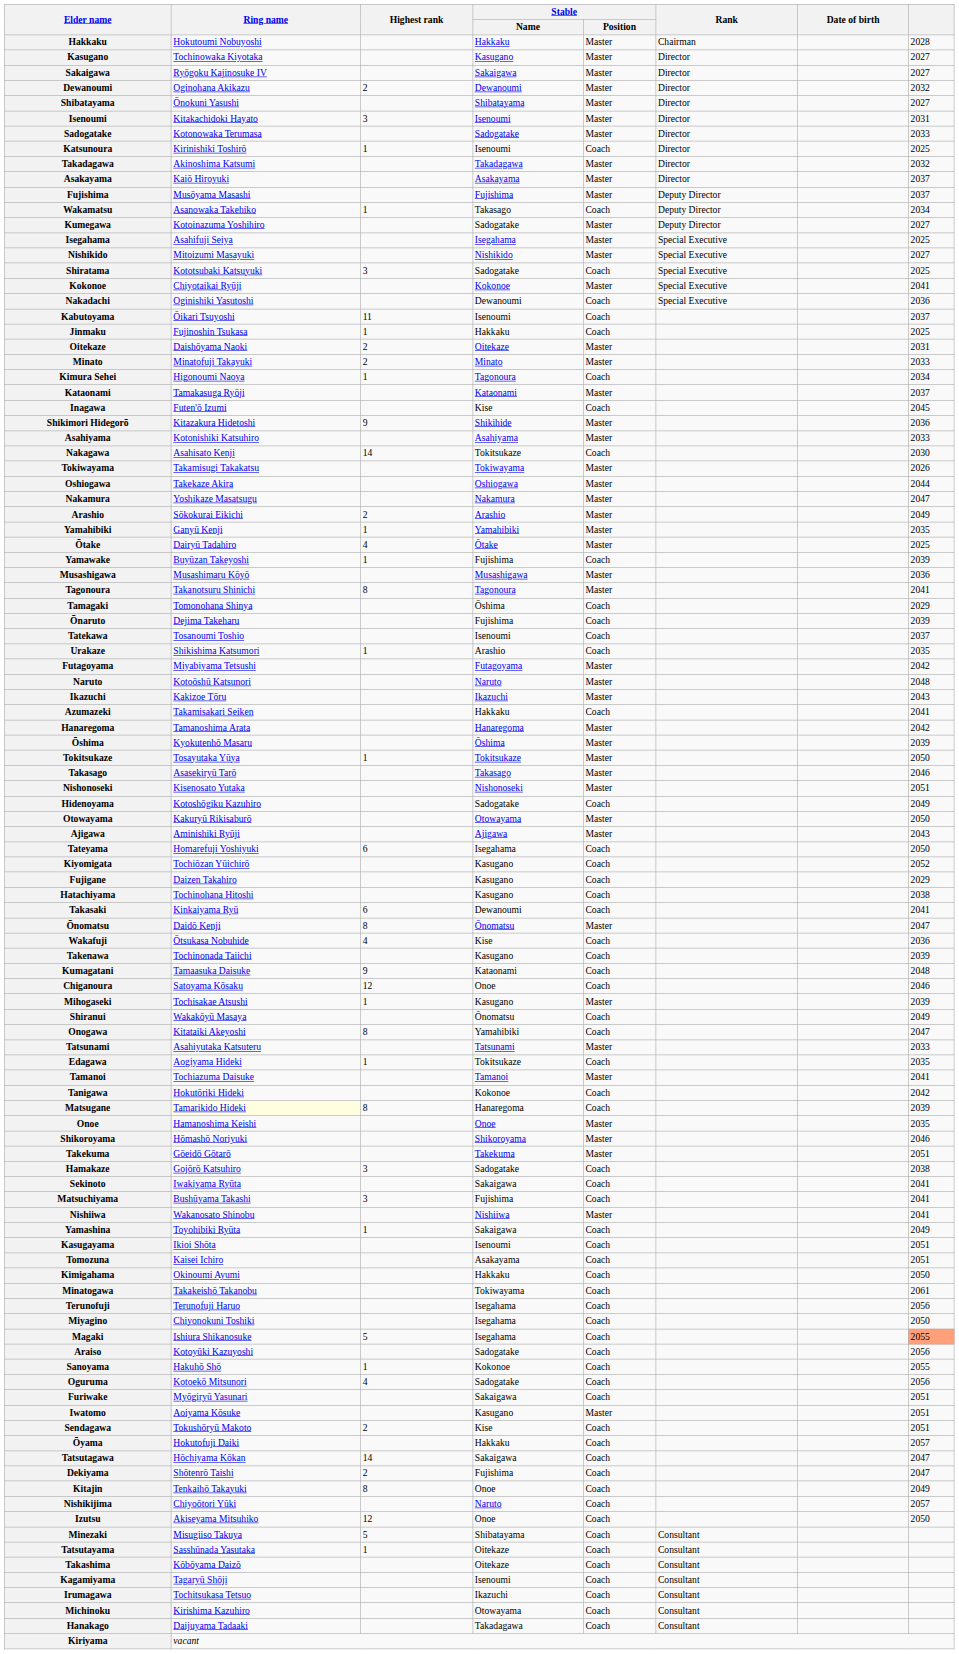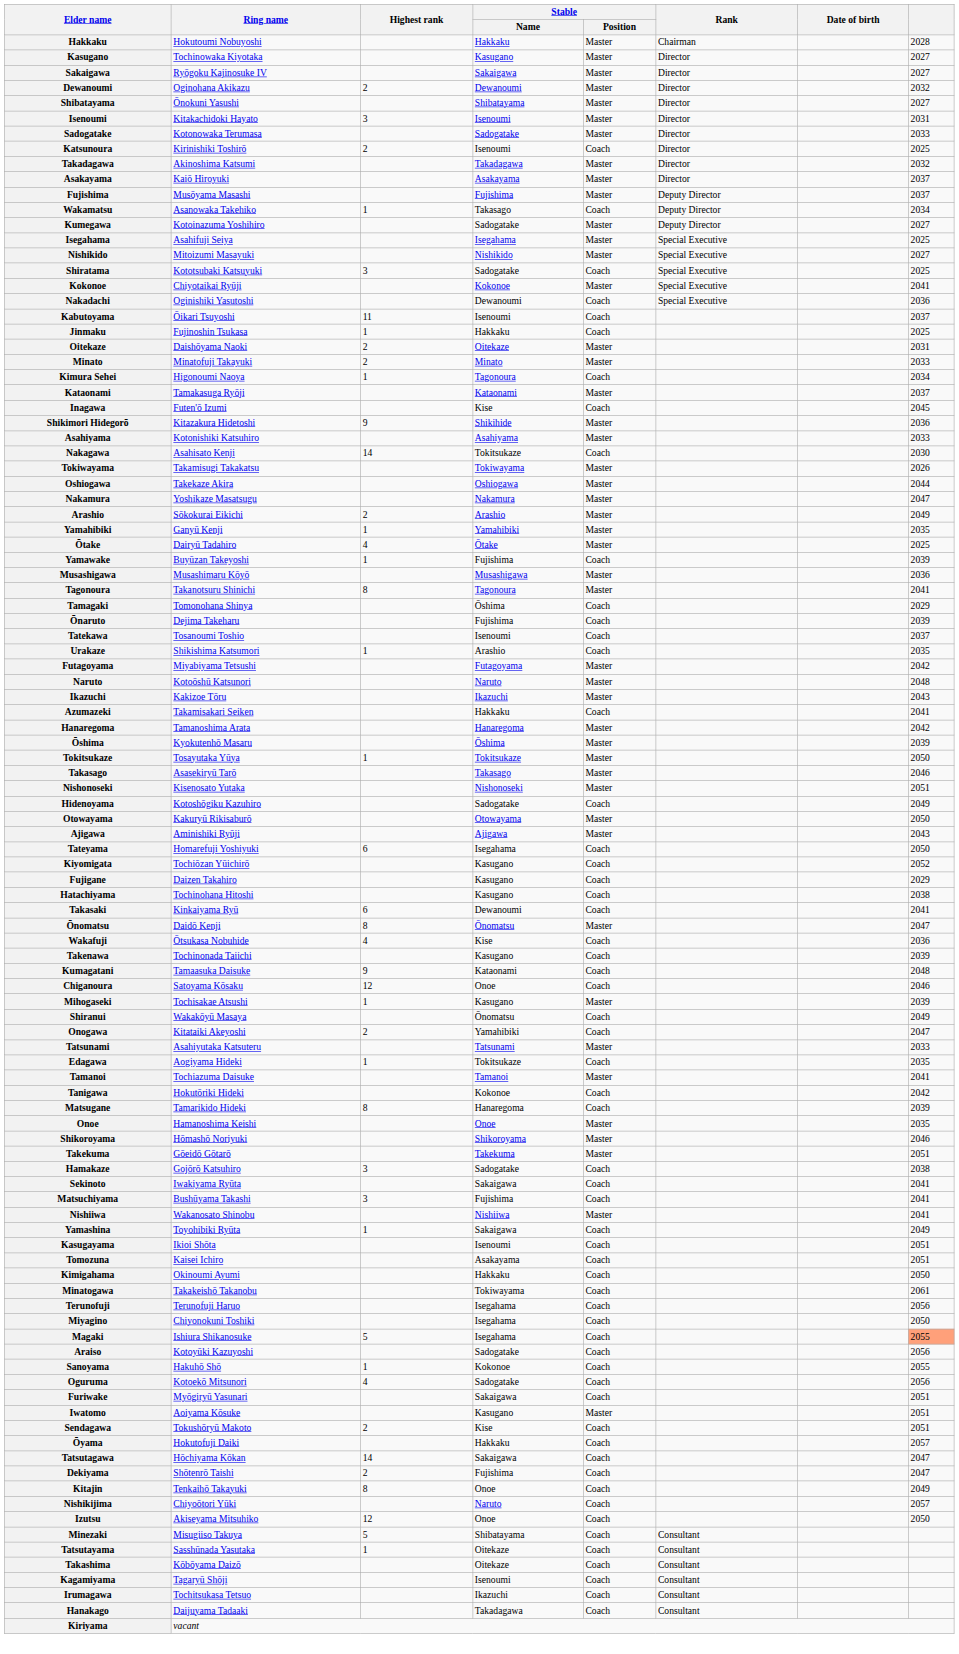Katsunoura | Highest rank: 1 -> 2
Onogawa | Highest rank: 8 -> 2
Matsugane | Ring name: lightyellow background -> no background
- row: Michinoku | Kirishima Kazuhiro | Otowayama | Coach | Consultant
